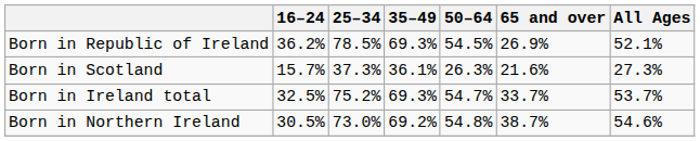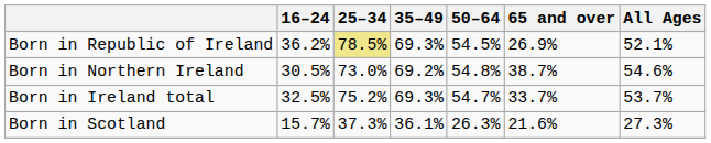Born in Republic of Ireland | 25–34: no background -> khaki background
rows swapped: Born in Northern Ireland <-> Born in Scotland
